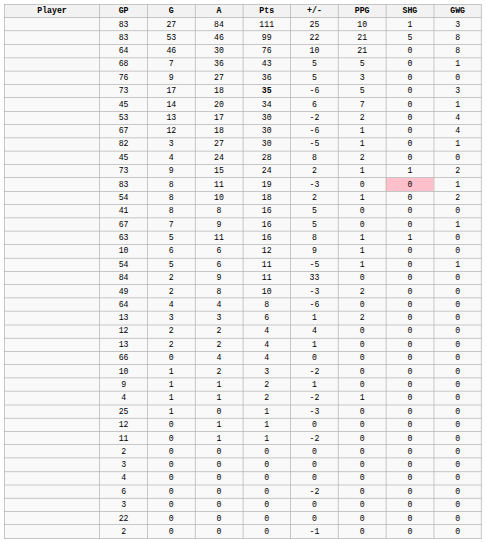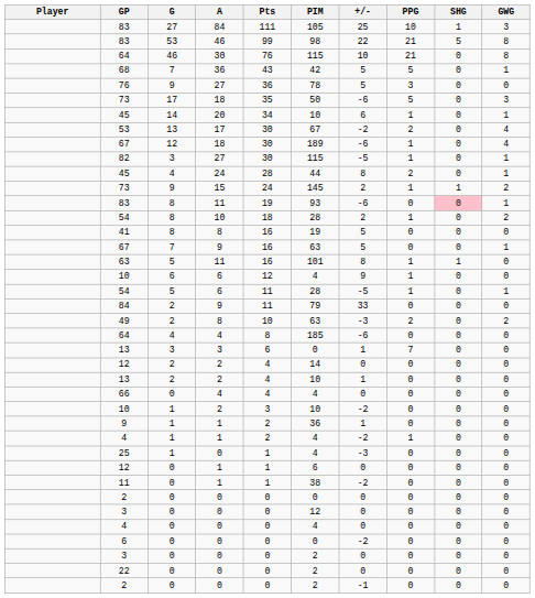+ column: PIM | 105 | 98 | 115 | 42 | 78 | 50 | 10 | 67 | 189 | 115 | 44 | 145 | 93 | 28 | 19 | 63 | 101 | 4 | 28 | 79 | 63 | 185 | 0 | 14 | 10 | 4 | 10 | 36 | 4 | 4 | 6 | 38 | 0 | 12 | 4 | 0 | 2 | 2 | 2
73 / 18 | Pts: bold -> normal
45 / 20 | PPG: 7 -> 1
45 / 24 | GWG: 0 -> 1
83 / 11 | +/-: -3 -> -6
49 | GWG: 0 -> 2
13 / 3 | PPG: 2 -> 7
12 / 2 | +/-: 4 -> 0
